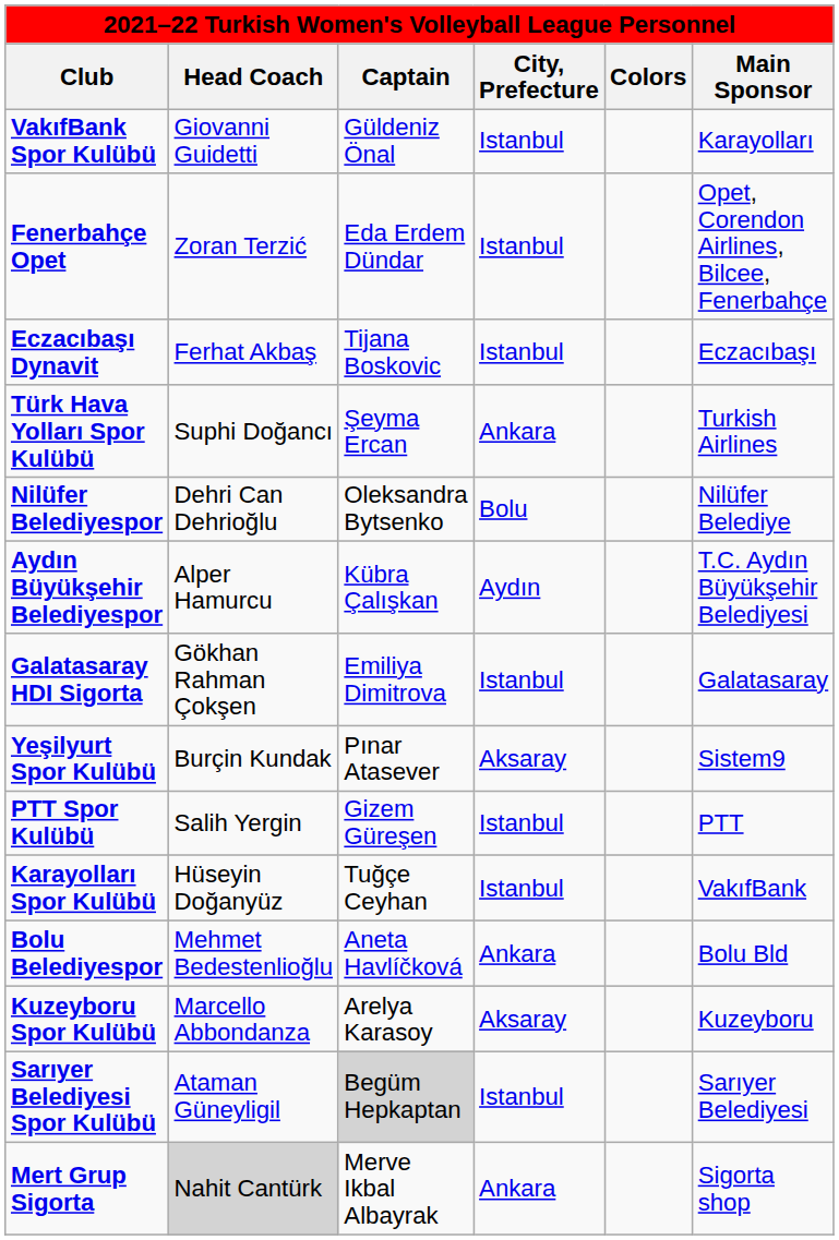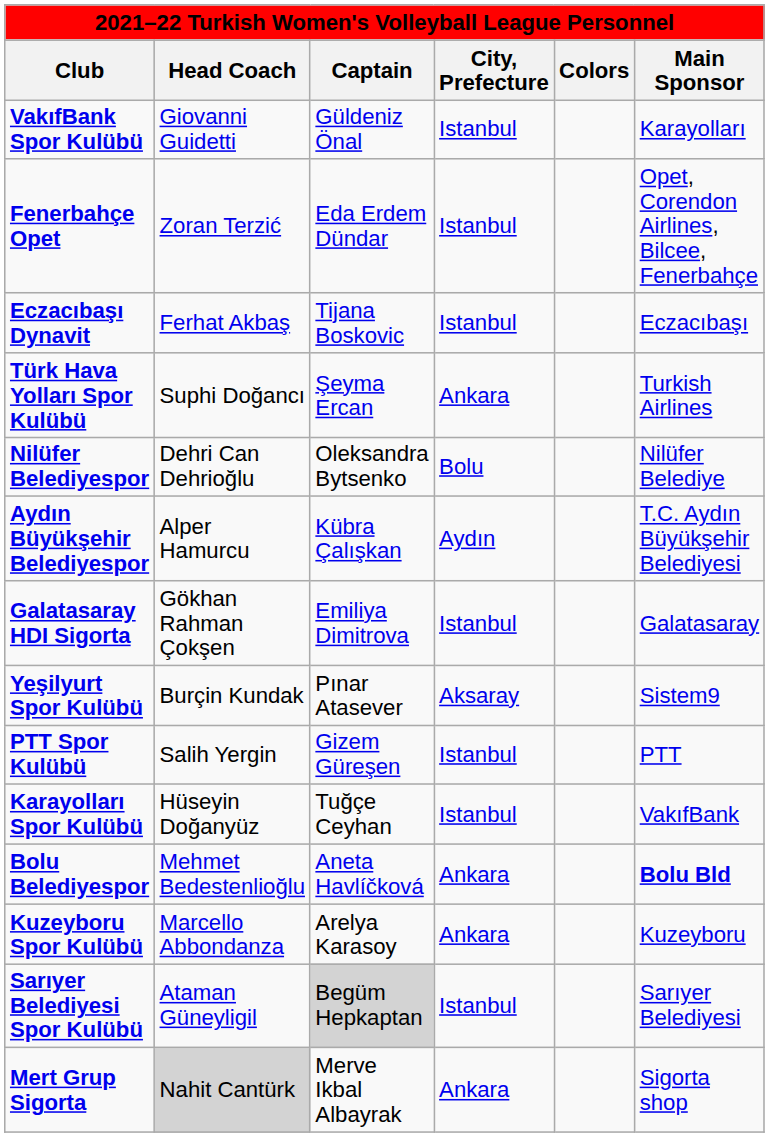Bolu Belediyespor | Main Sponsor: normal -> bold
Kuzeyboru Spor Kulübü | City, Prefecture: Aksaray -> Ankara
